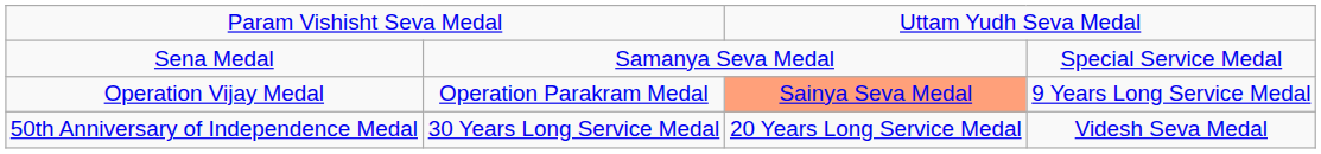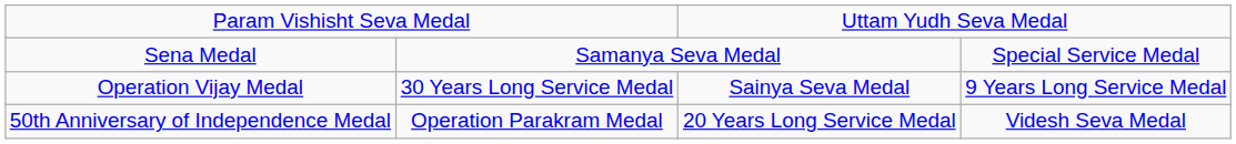Operation Vijay Medal | column 2: Operation Parakram Medal -> 30 Years Long Service Medal
Operation Vijay Medal | column 3: lightsalmon background -> no background
50th Anniversary of Independence Medal | column 2: 30 Years Long Service Medal -> Operation Parakram Medal
